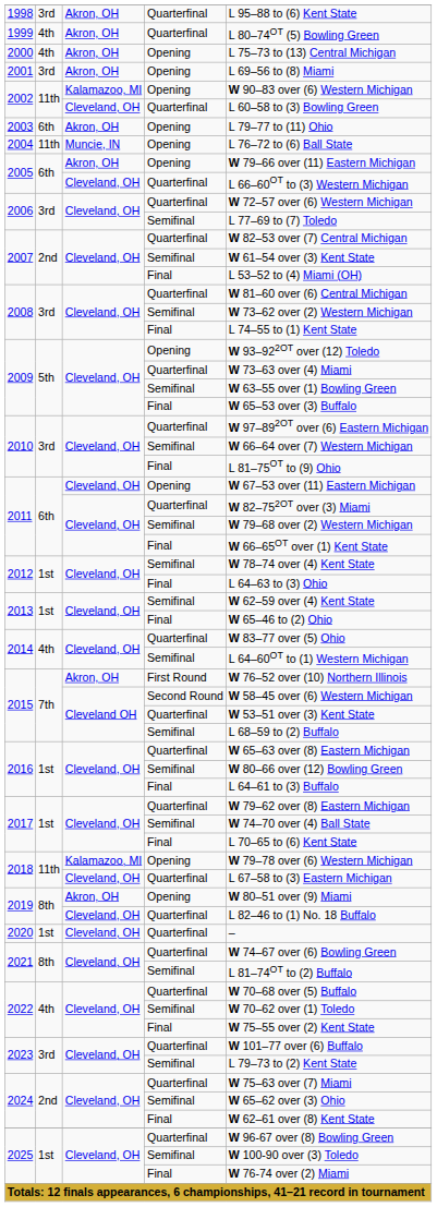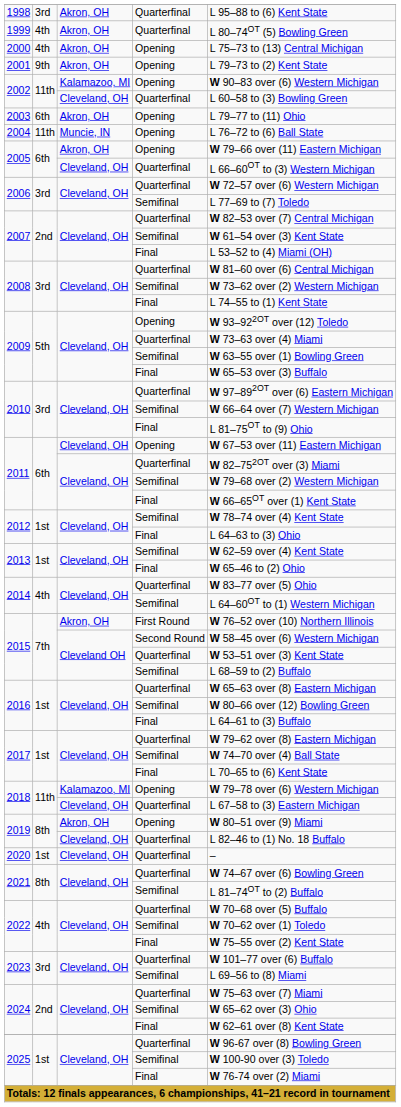2001 | column 2: 3rd -> 9th
2001 | column 5: L 69–56 to (8) Miami -> L 79–73 to (2) Kent State
2023 / Semifinal | column 5: L 79–73 to (2) Kent State -> L 69–56 to (8) Miami
